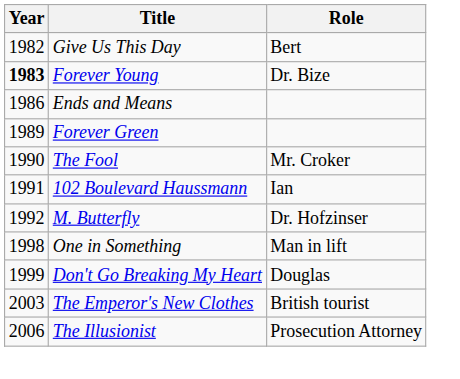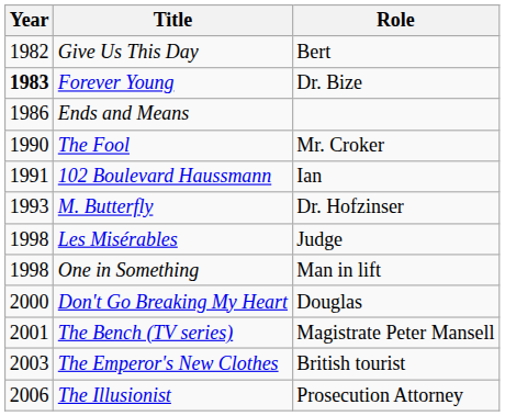- row: 1989 | Forever Green
M. Butterfly | Year: 1992 -> 1993
+ row: 1998 | Les Misérables | Judge
Don't Go Breaking My Heart | Year: 1999 -> 2000
+ row: 2001 | The Bench (TV series) | Magistrate Peter Mansell
